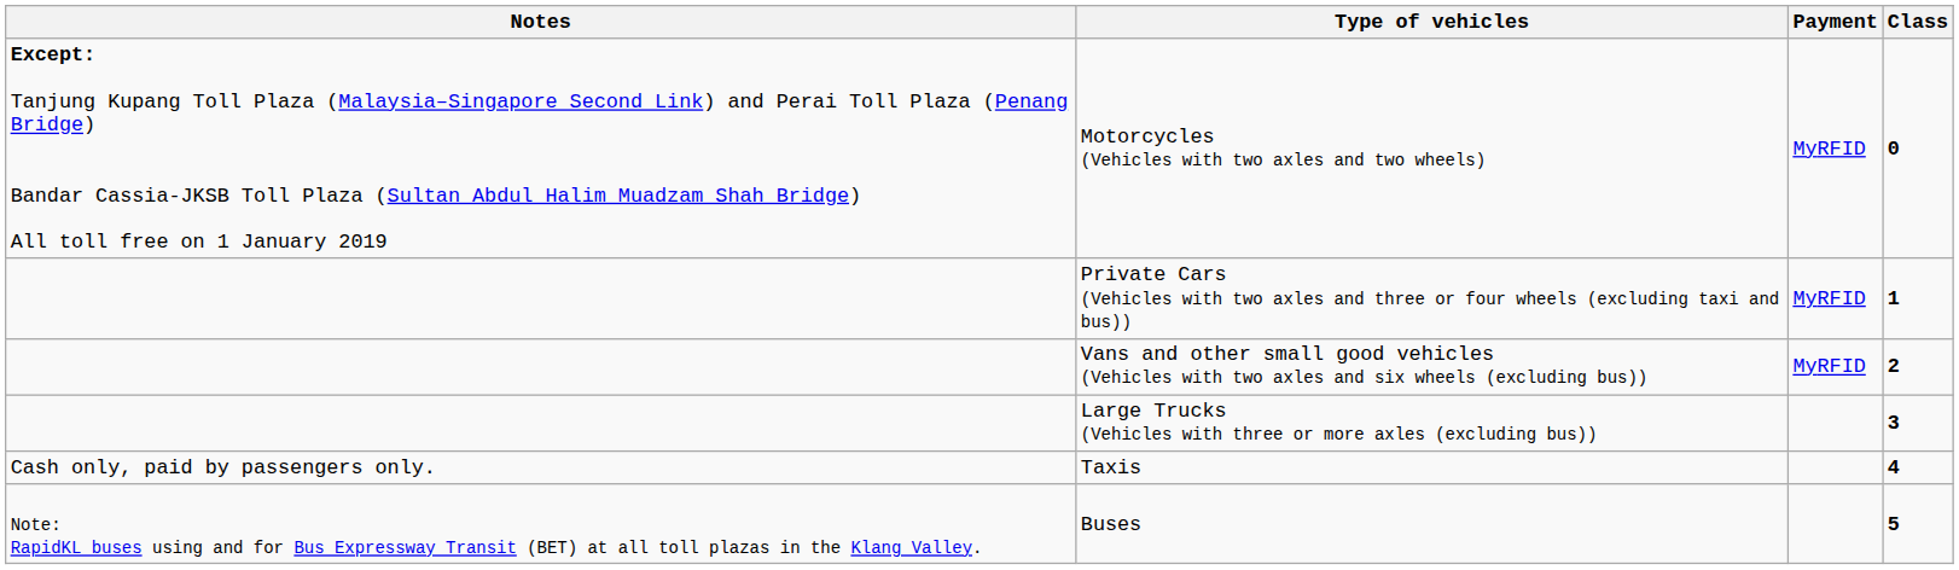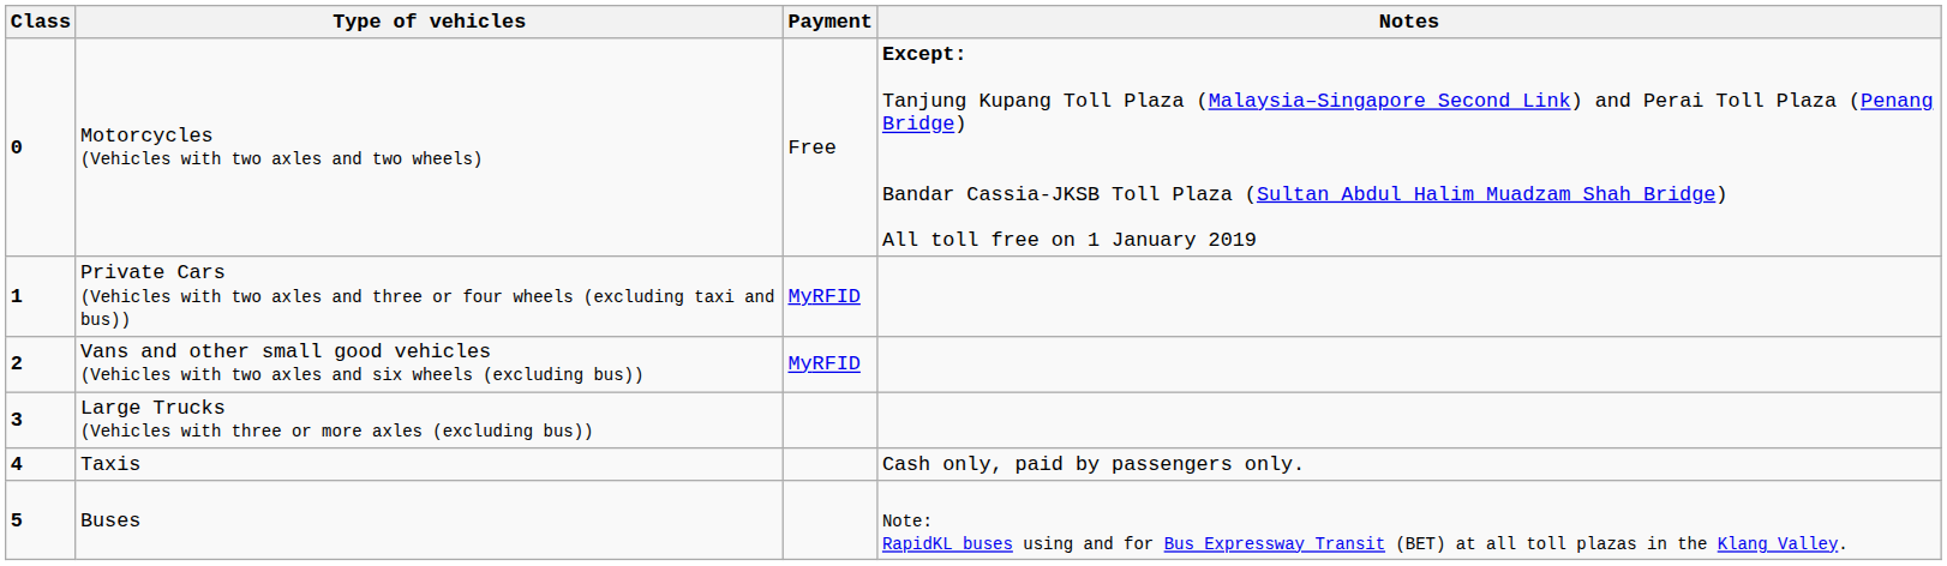columns swapped: Class <-> Notes
Motorcycles (Vehicles with two axles and two wheels) | Payment: MyRFID -> Free
